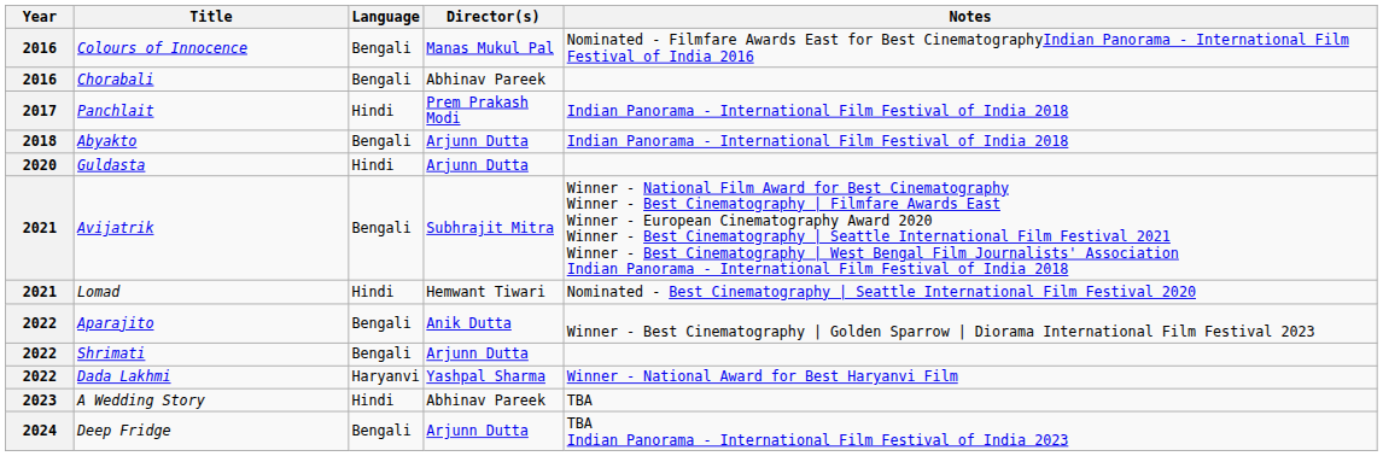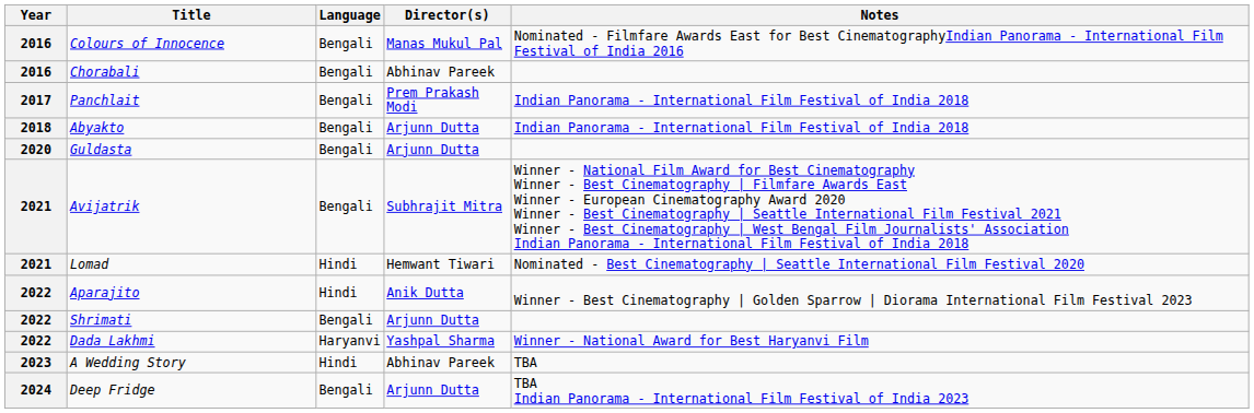Panchlait | Language: Hindi -> Bengali
Guldasta | Language: Hindi -> Bengali
Aparajito | Language: Bengali -> Hindi
